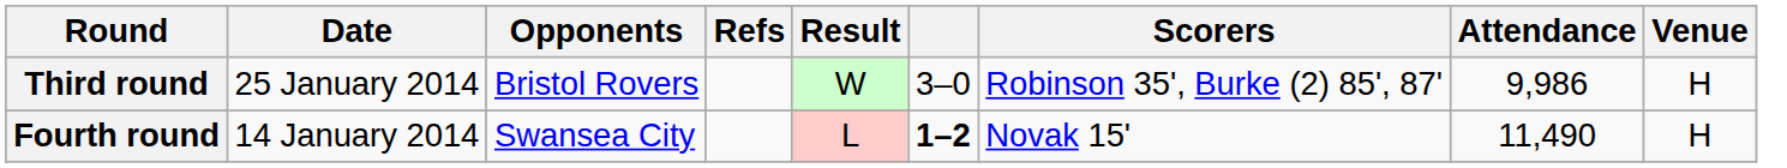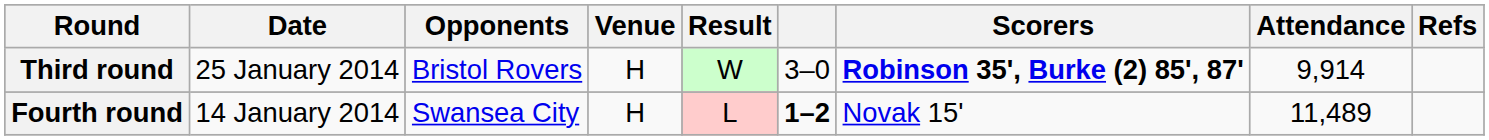columns swapped: Venue <-> Refs
Third round | Scorers: normal -> bold
Third round | Attendance: 9,986 -> 9,914
Fourth round | Attendance: 11,490 -> 11,489
